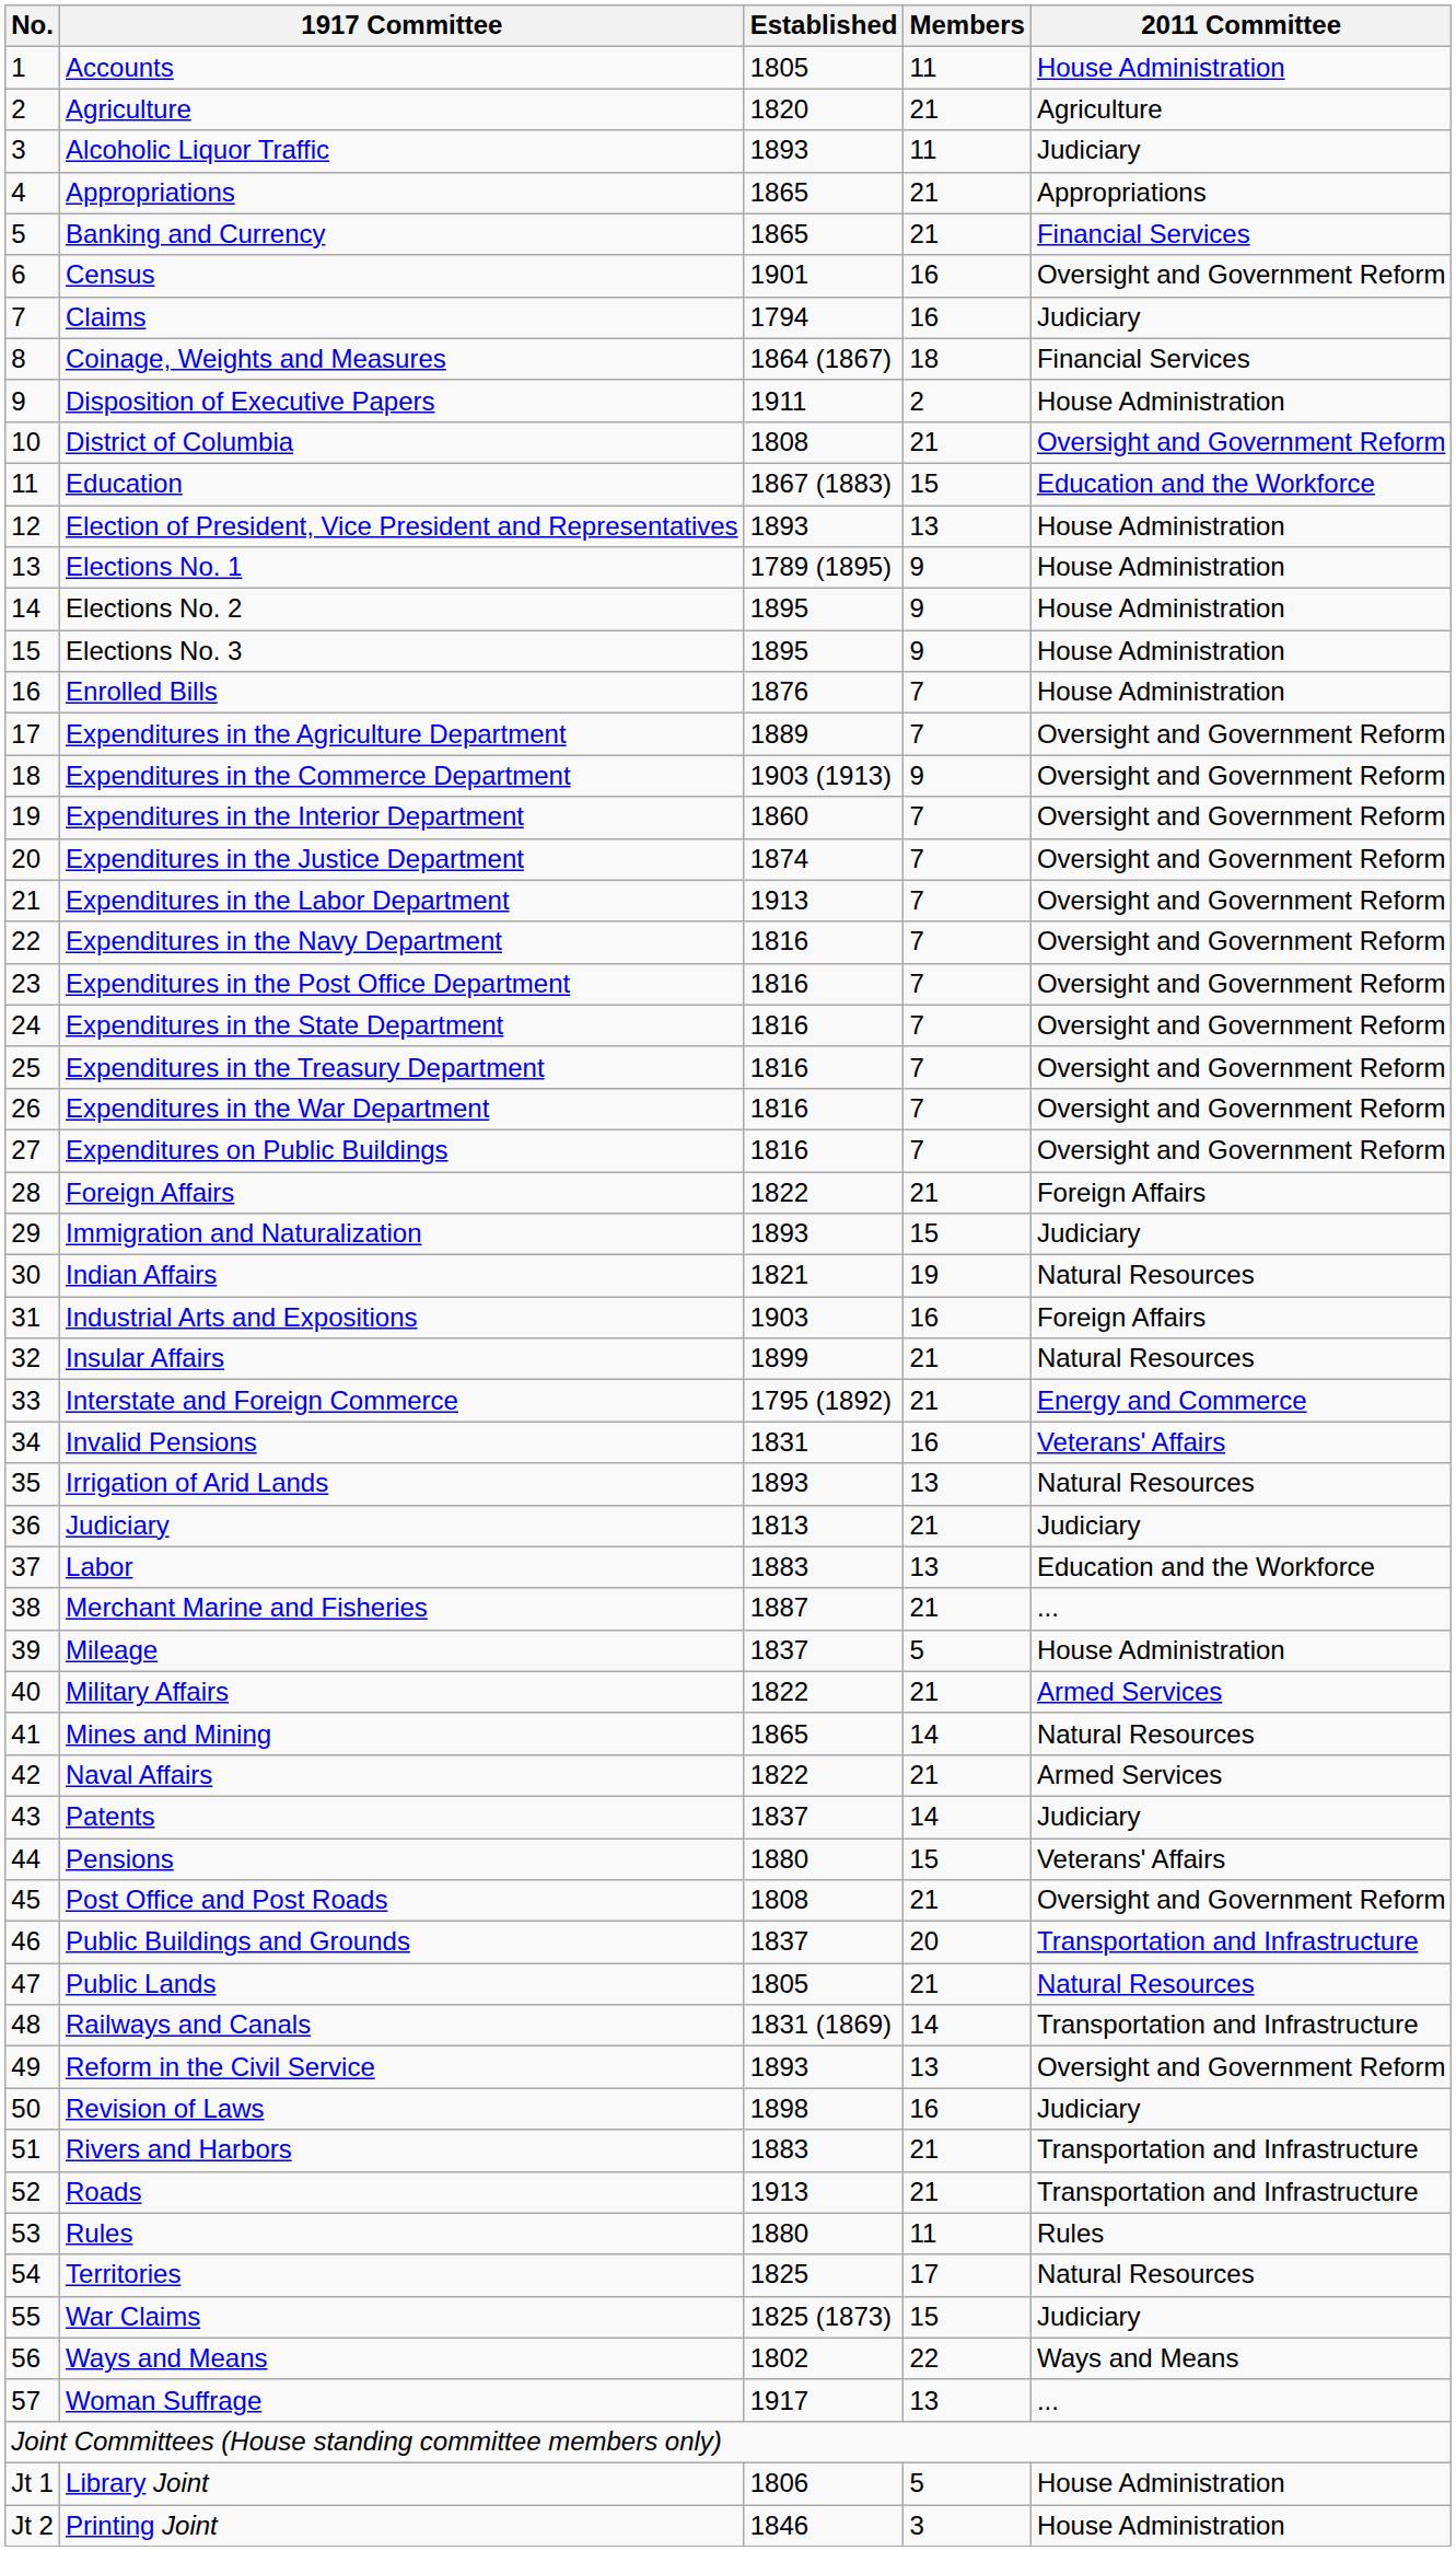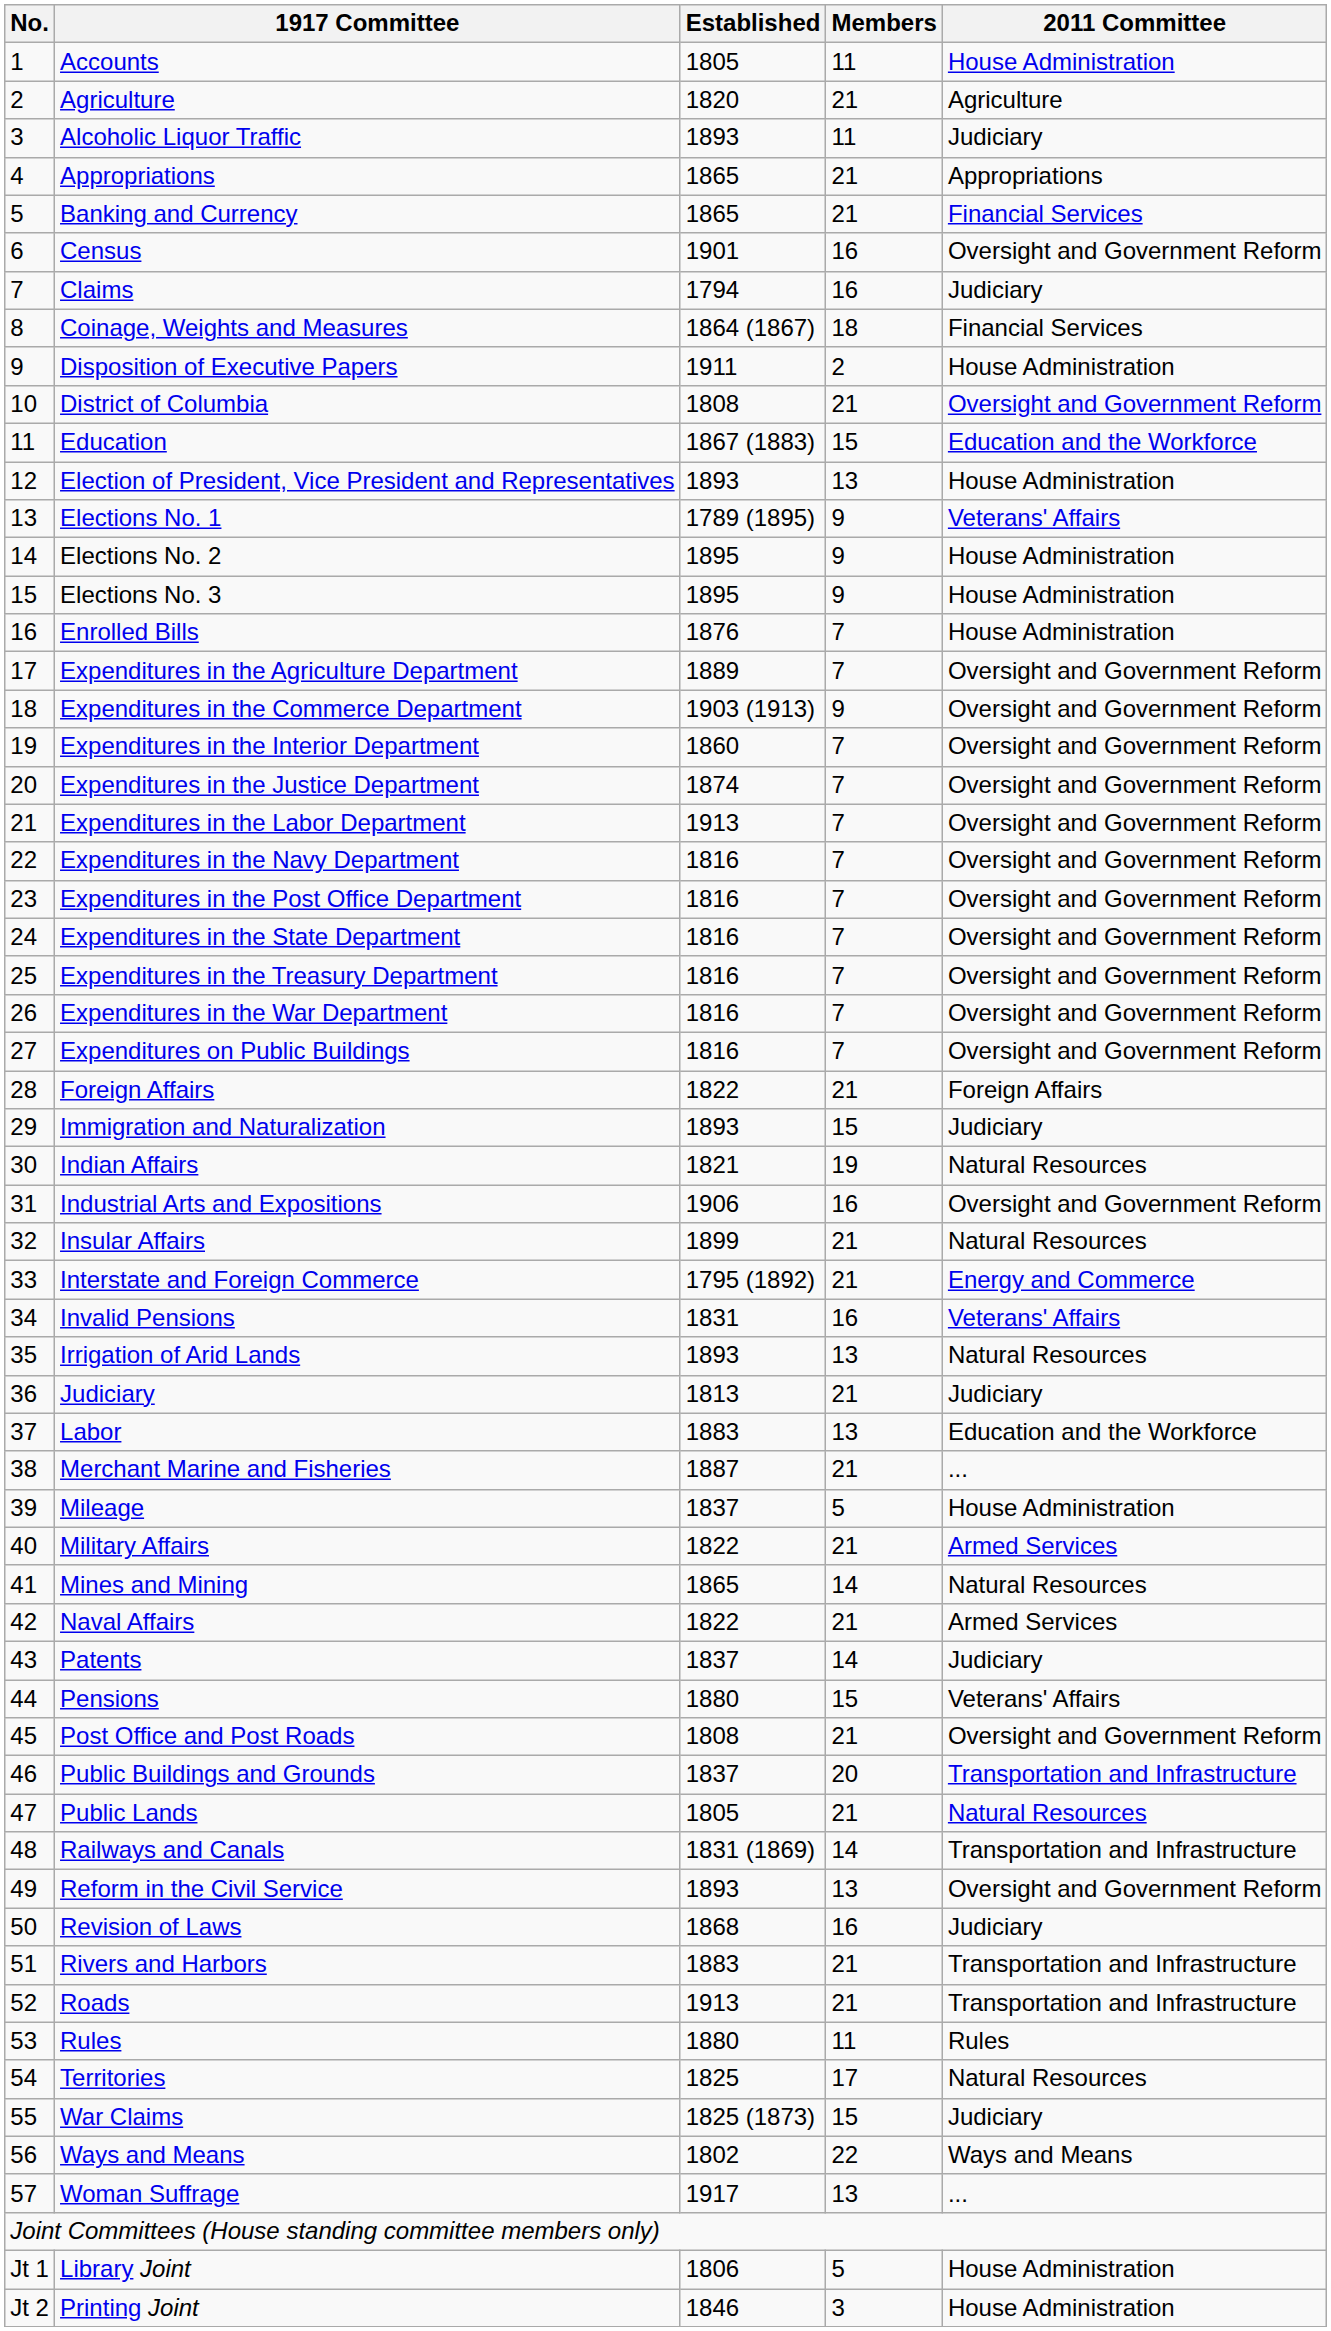Elections No. 1 | 2011 Committee: House Administration -> Veterans' Affairs
Industrial Arts and Expositions | Established: 1903 -> 1906
Industrial Arts and Expositions | 2011 Committee: Foreign Affairs -> Oversight and Government Reform
Revision of Laws | Established: 1898 -> 1868
